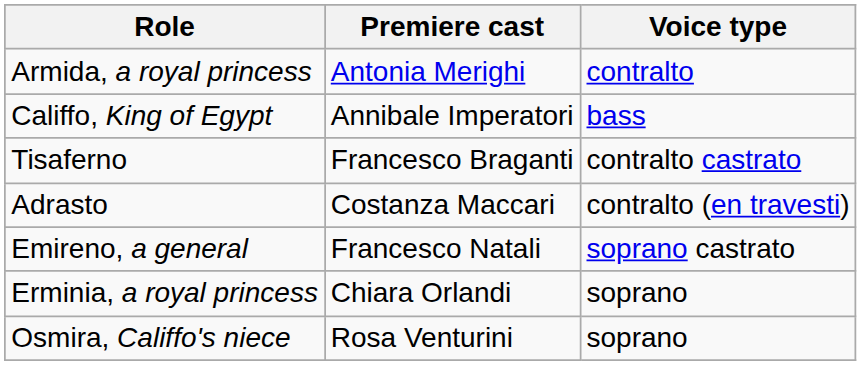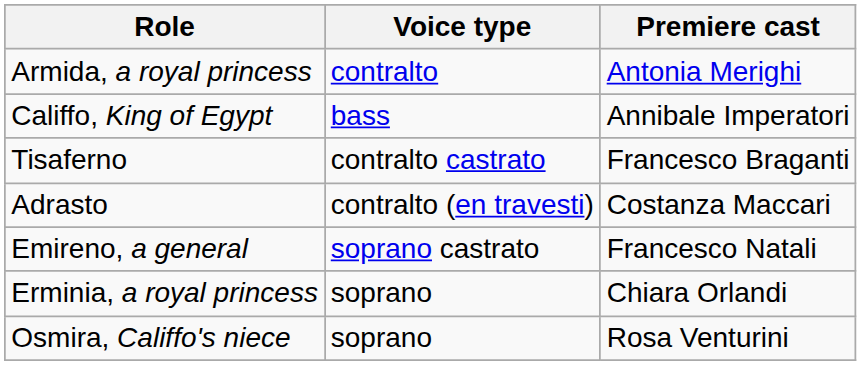columns swapped: Voice type <-> Premiere cast
